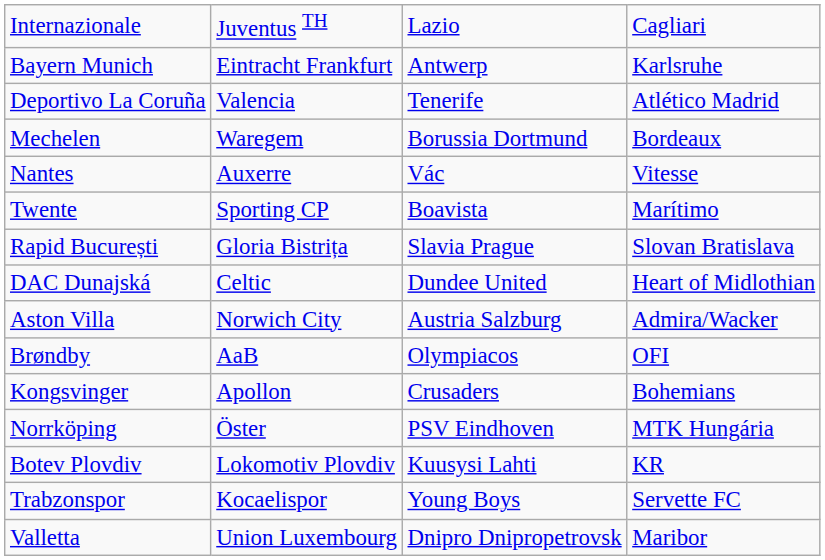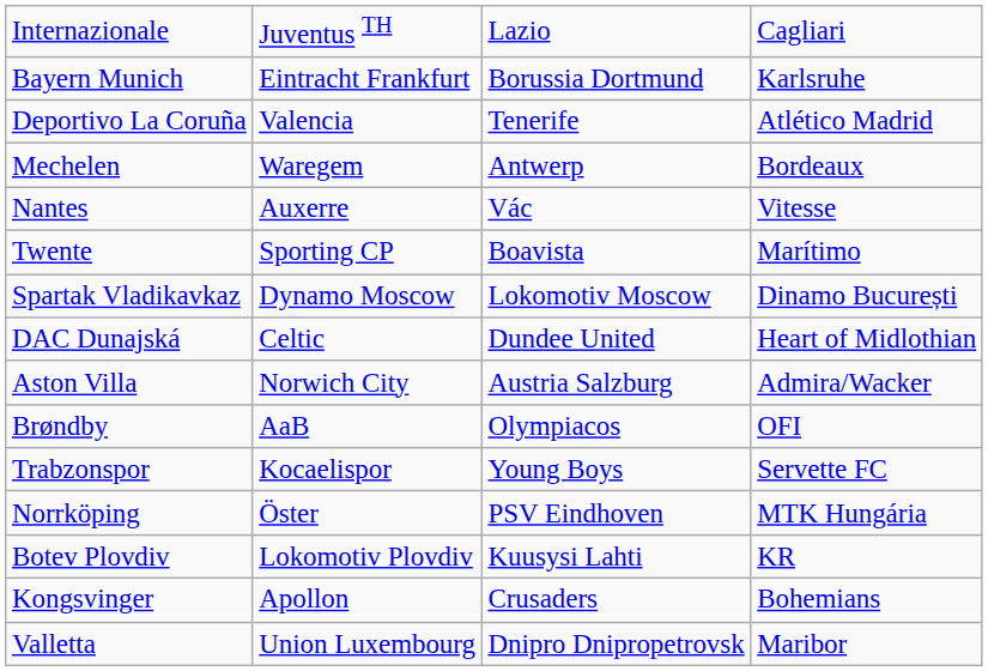Bayern Munich | column 3: Antwerp -> Borussia Dortmund
Mechelen | column 3: Borussia Dortmund -> Antwerp
+ row: Spartak Vladikavkaz | Dynamo Moscow | Lokomotiv Moscow | Dinamo București
- row: Rapid București | Gloria Bistrița | Slavia Prague | Slovan Bratislava
rows swapped: Trabzonspor <-> Kongsvinger
